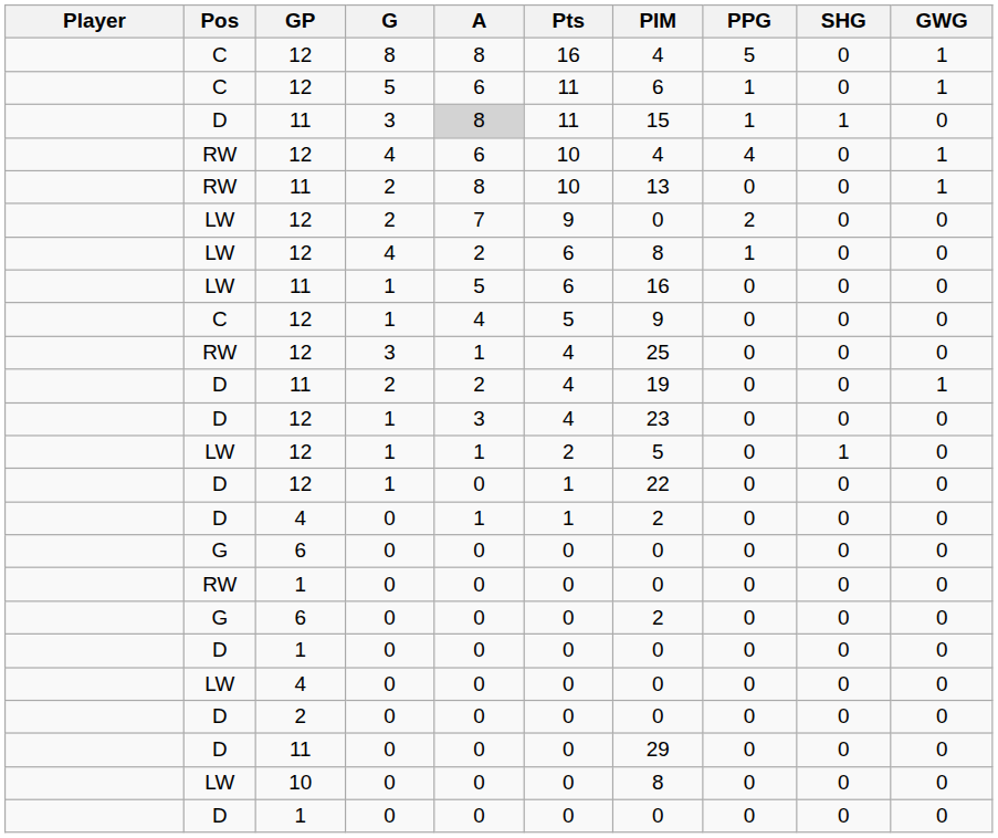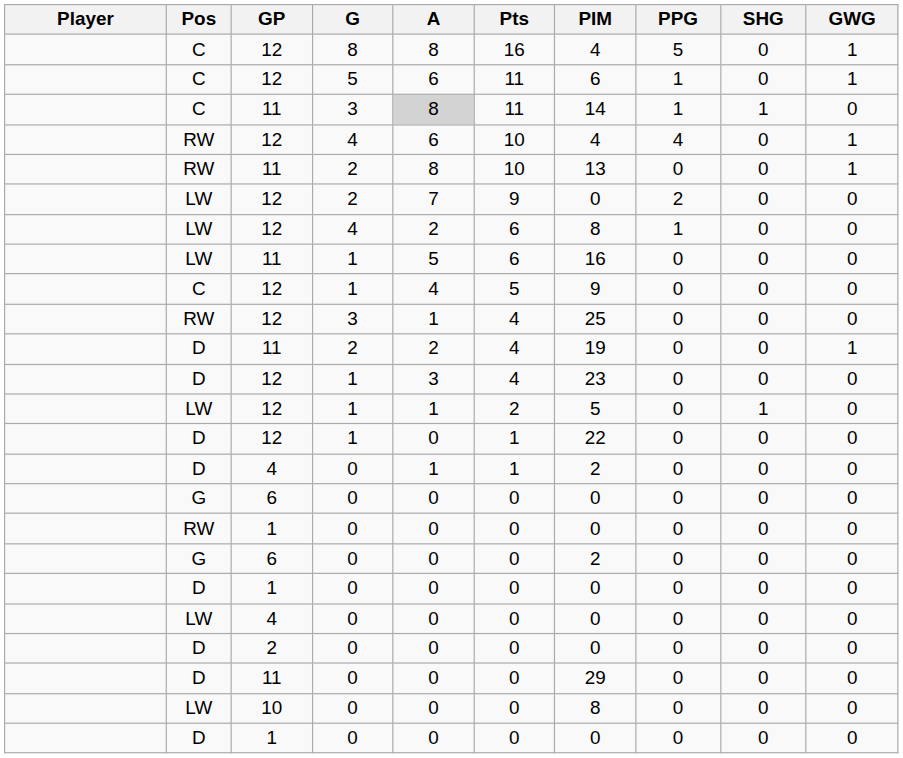11 / 3 | Pos: D -> C
11 / 3 | PIM: 15 -> 14
